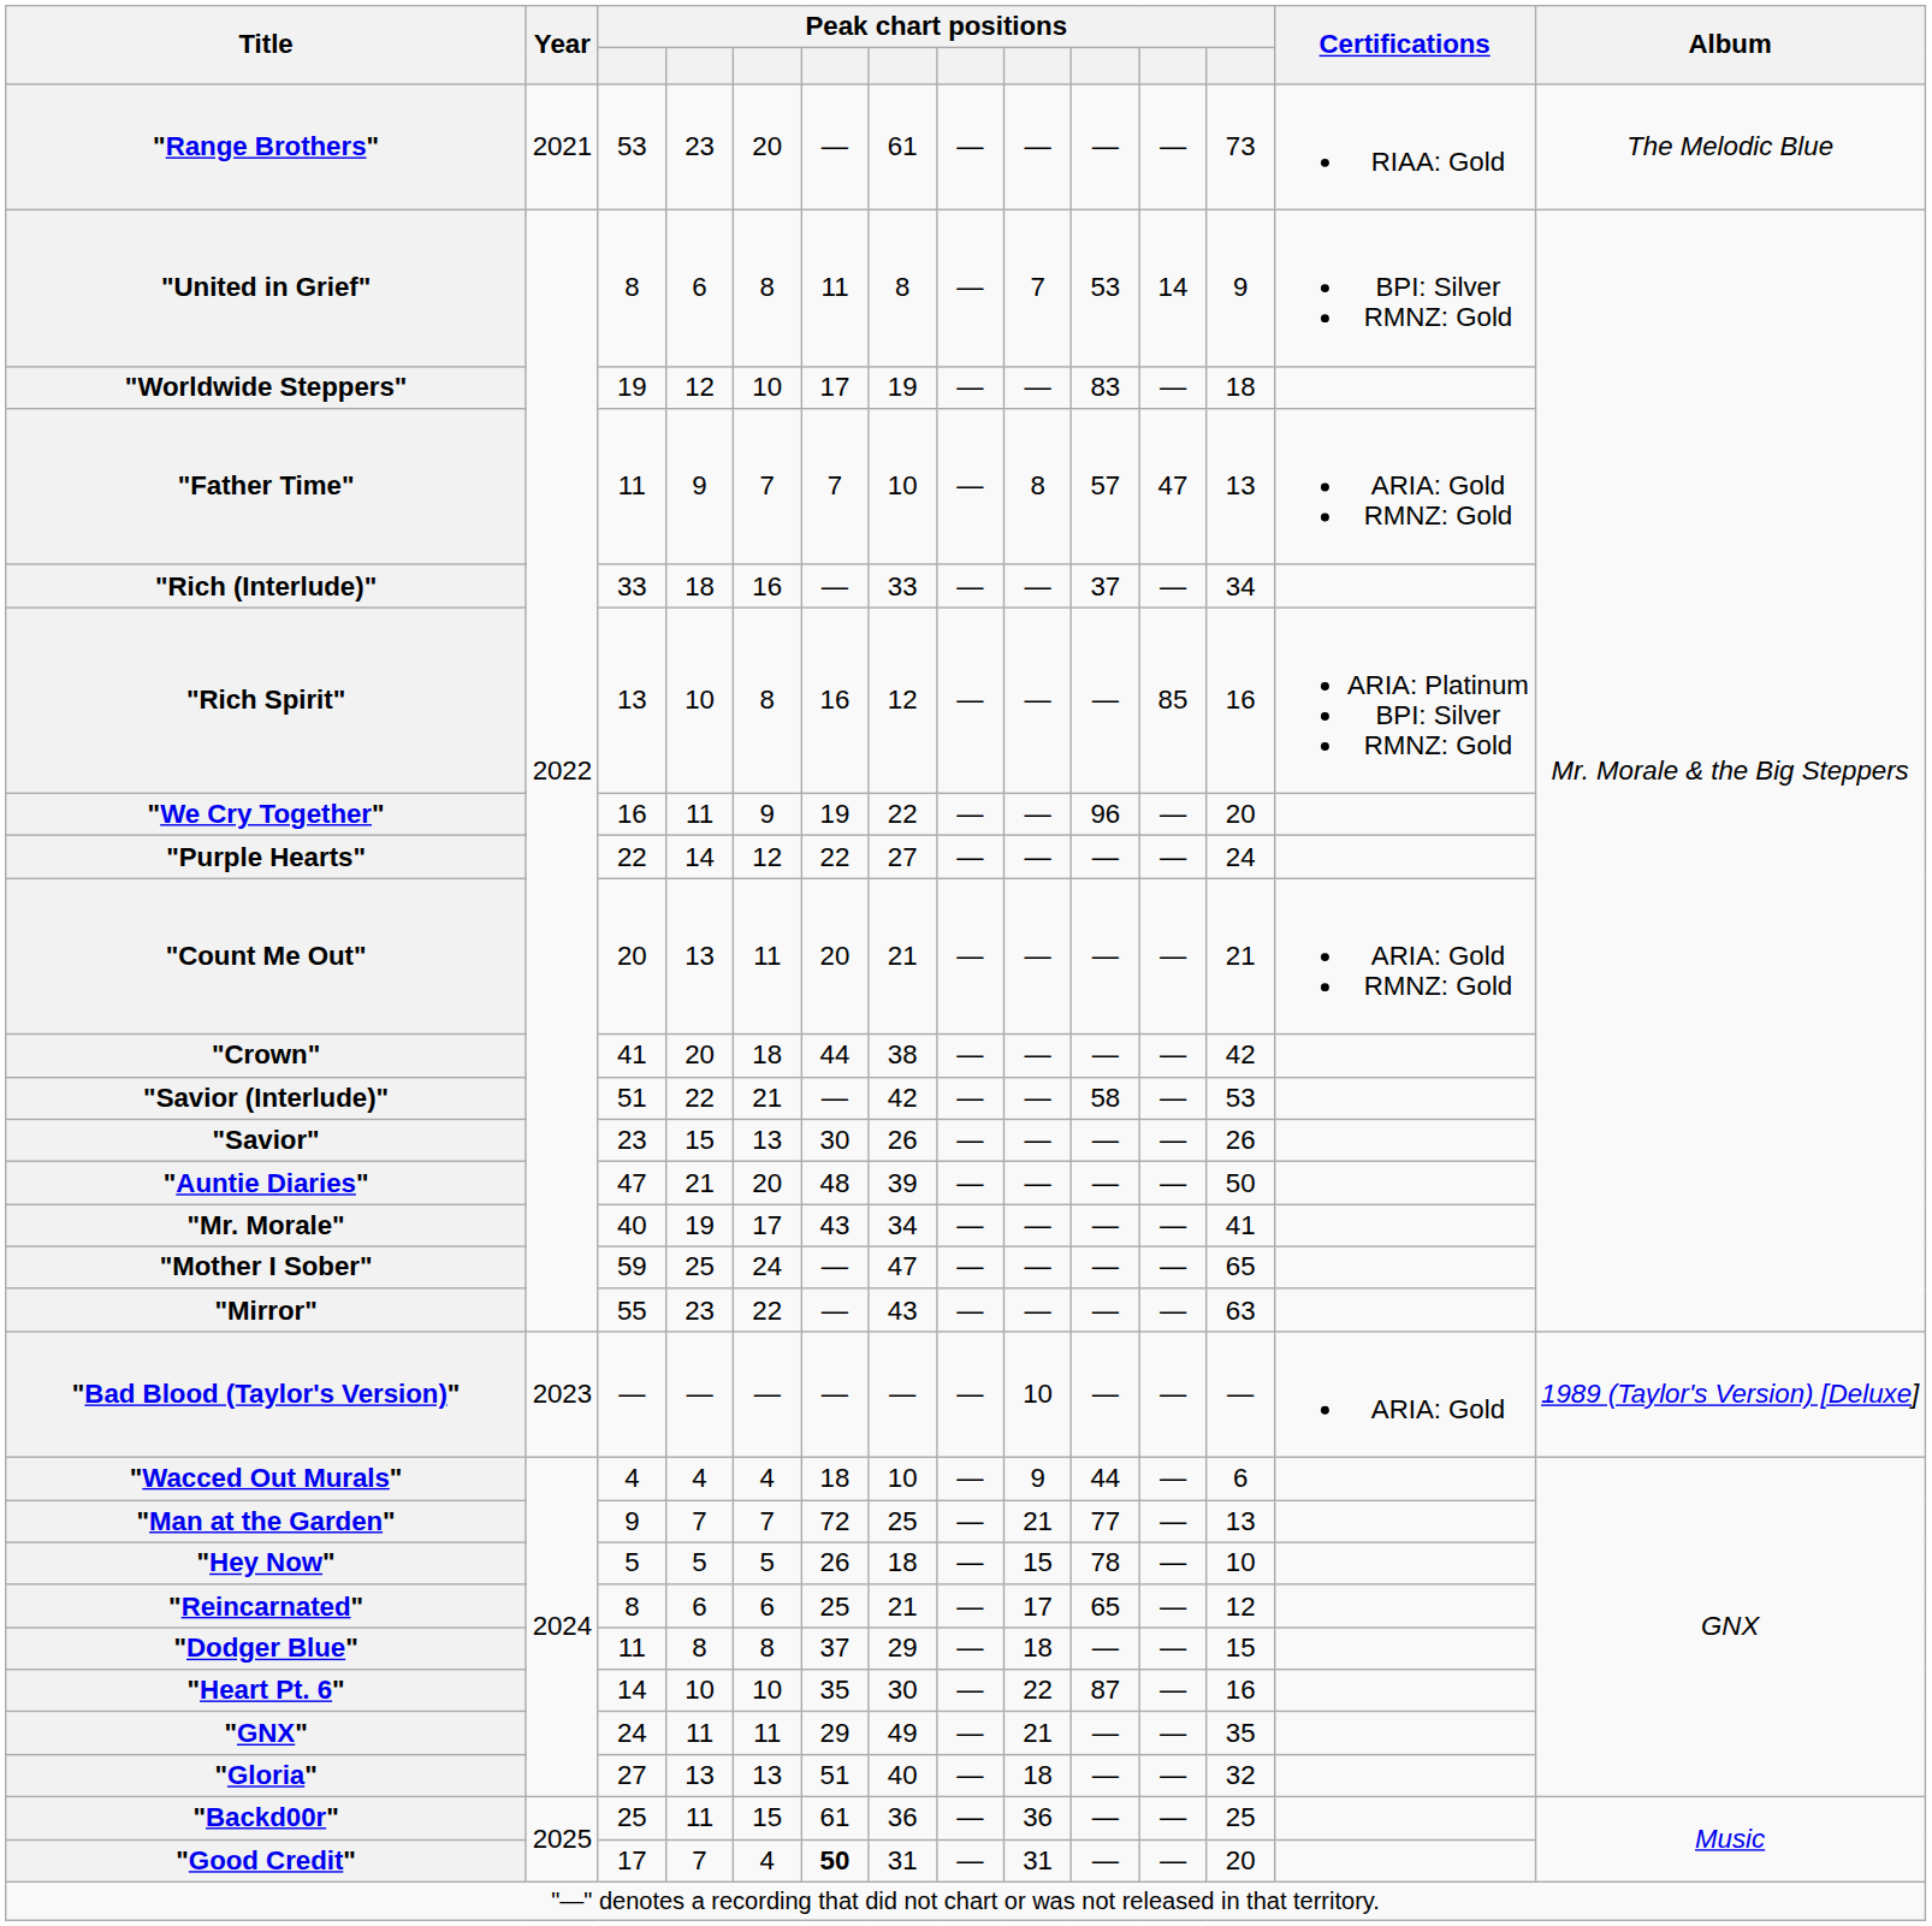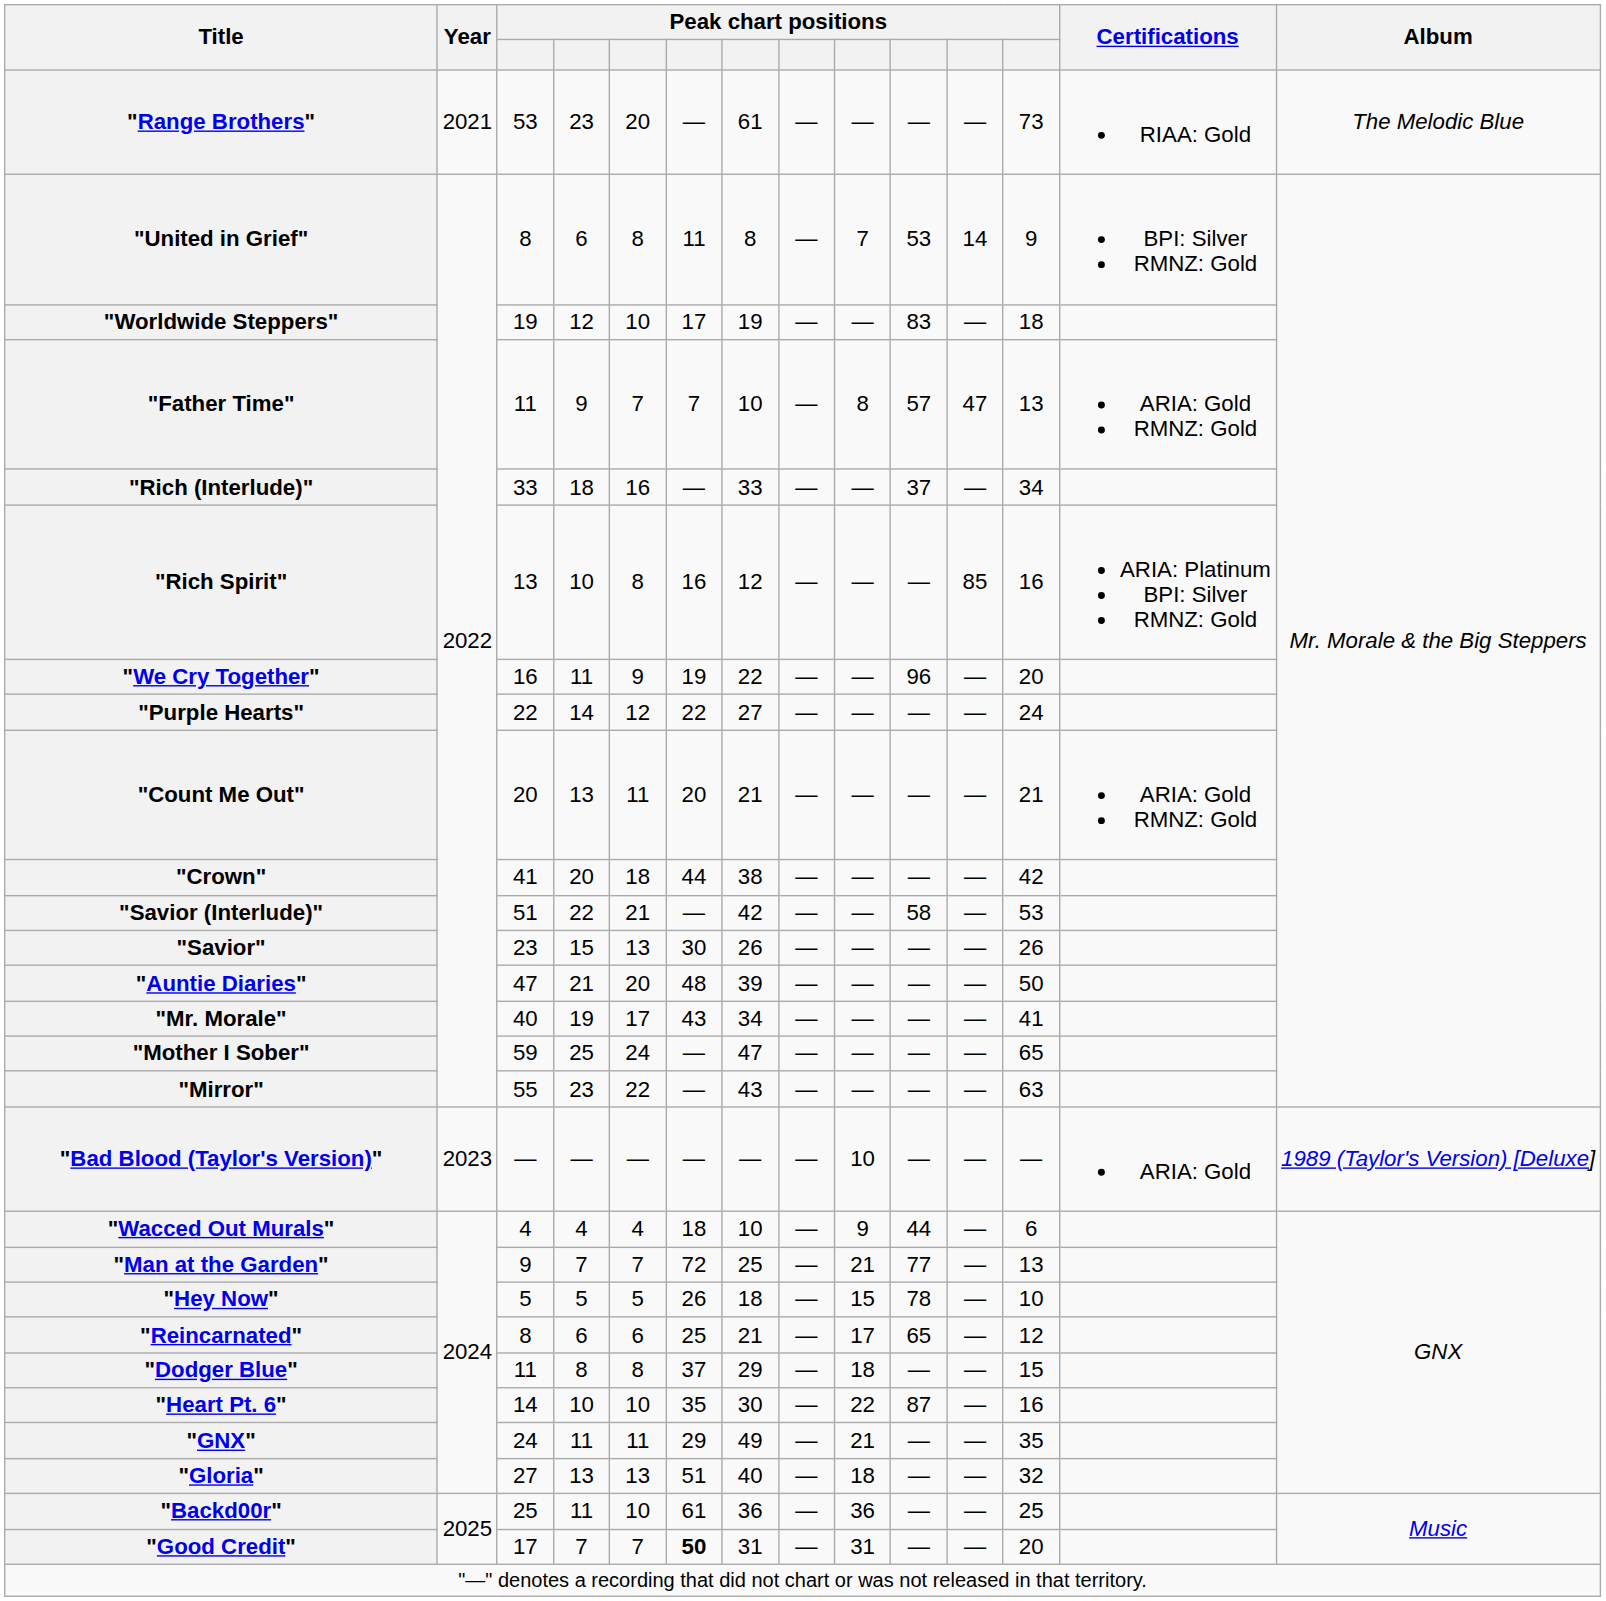"Backd00r" | column 5: 15 -> 10
"Good Credit" | column 5: 4 -> 7
